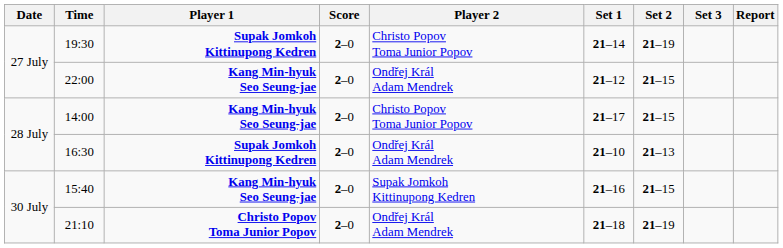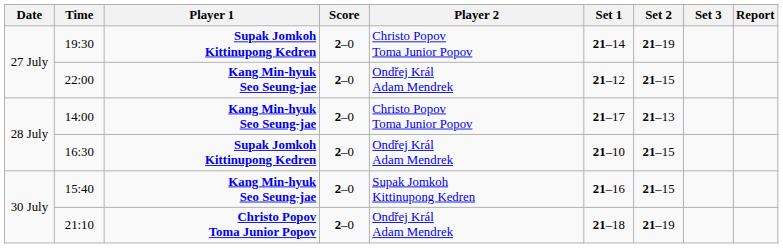14:00 | Set 2: 21–15 -> 21–13
16:30 | Set 2: 21–13 -> 21–15
